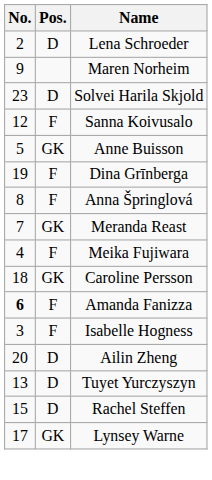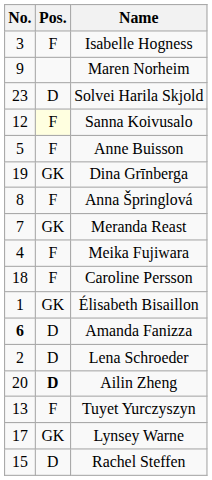rows swapped: Lena Schroeder <-> Isabelle Hogness
Sanna Koivusalo | Pos.: no background -> lightyellow background
Anne Buisson | Pos.: GK -> F
Dina Grīnberga | Pos.: F -> GK
Caroline Persson | Pos.: GK -> F
+ row: 1 | GK | Élisabeth Bisaillon
Amanda Fanizza | Pos.: F -> D
Ailin Zheng | Pos.: normal -> bold
Tuyet Yurczyszyn | Pos.: D -> F
rows swapped: Rachel Steffen <-> Lynsey Warne
